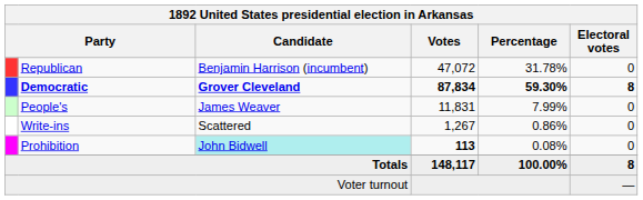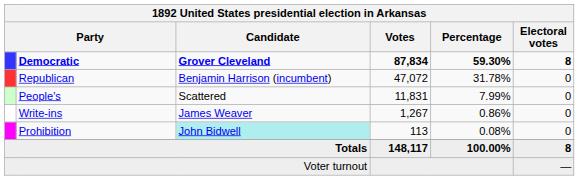rows swapped: Democratic <-> Republican
People's | Candidate: James Weaver -> Scattered
Write-ins | Candidate: Scattered -> James Weaver
Prohibition | Votes: bold -> normal
